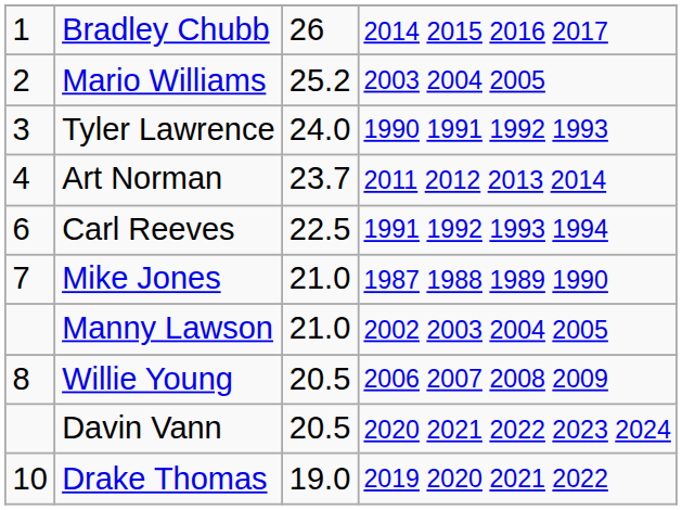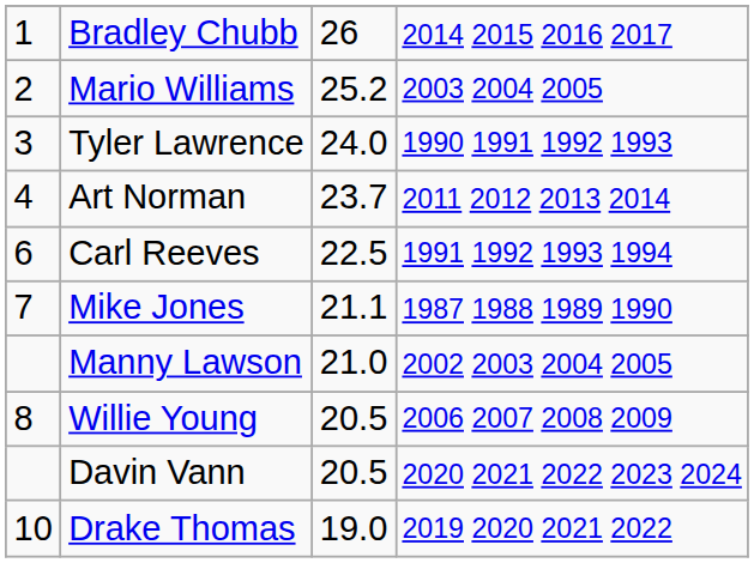Mike Jones | column 3: 21.0 -> 21.1
